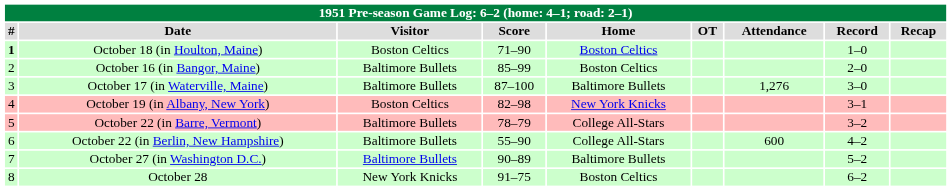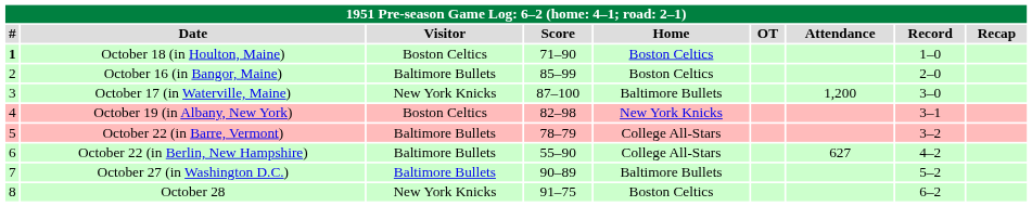October 17 (in Waterville, Maine) | Visitor: Baltimore Bullets -> New York Knicks
October 17 (in Waterville, Maine) | Attendance: 1,276 -> 1,200
October 22 (in Berlin, New Hampshire) | Attendance: 600 -> 627
